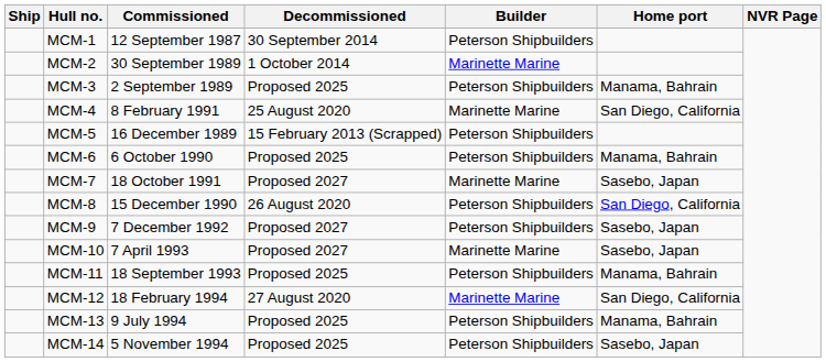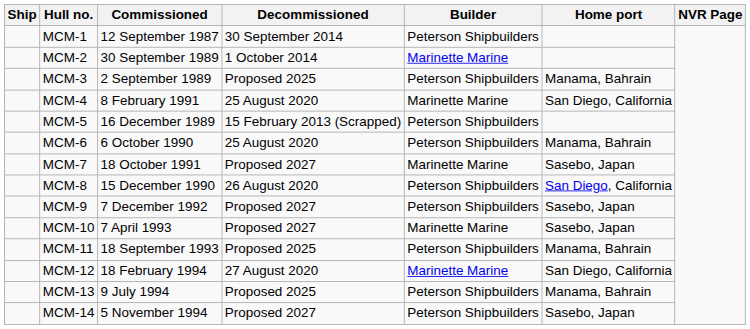MCM-6 | Decommissioned: Proposed 2025 -> 25 August 2020
MCM-14 | Decommissioned: Proposed 2025 -> Proposed 2027
